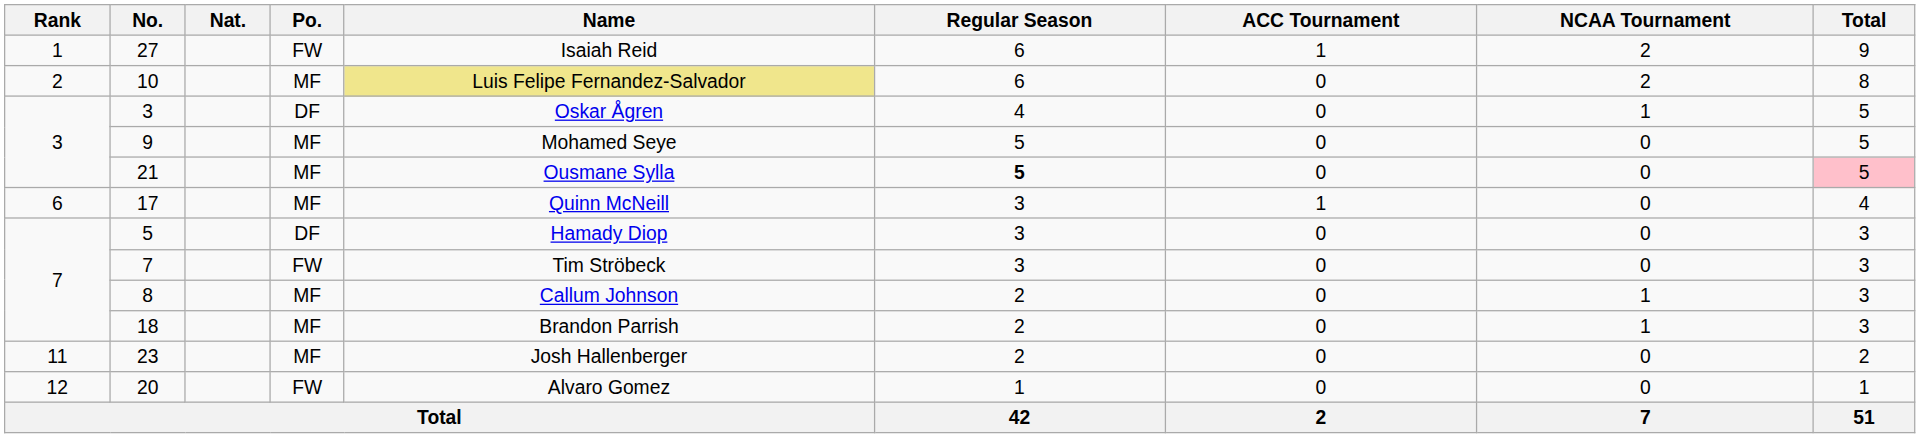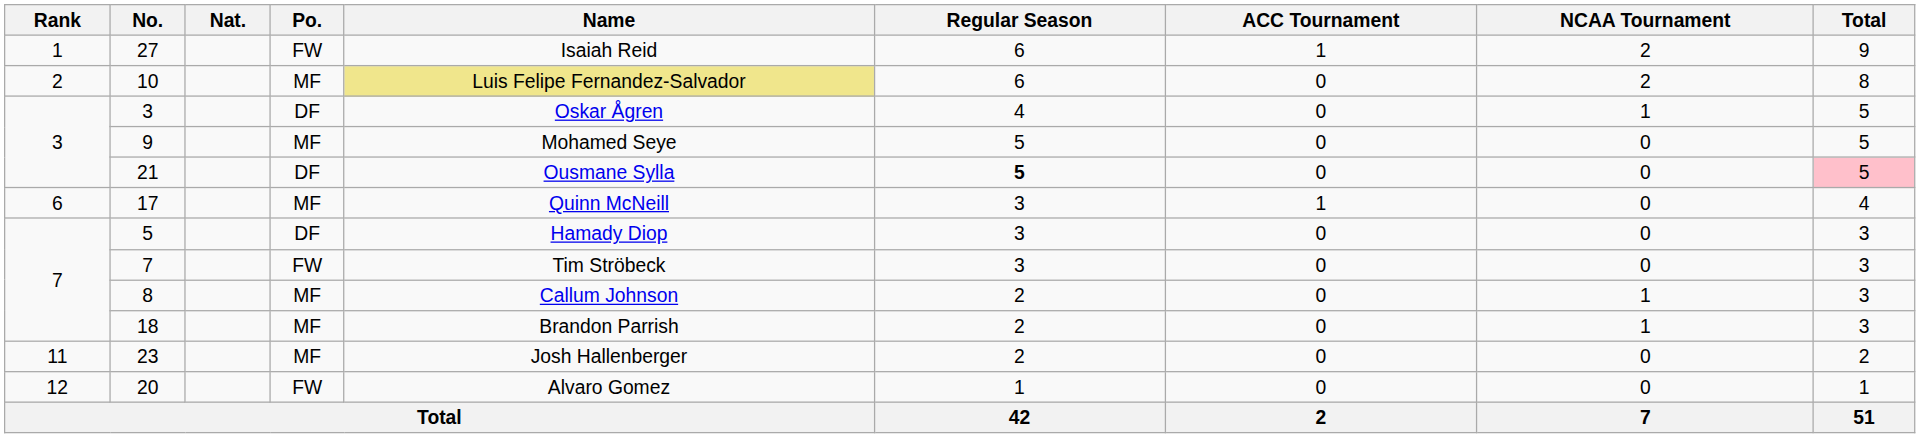21 | Po.: MF -> DF
